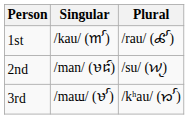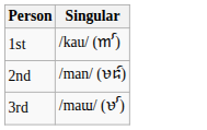- column: Plural | /rau/ (𑜍𑜧) | /su/ (𑜏𑜤) | /kʰau/ (𑜁𑜧)
